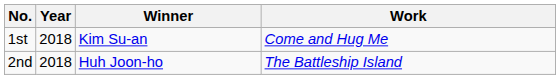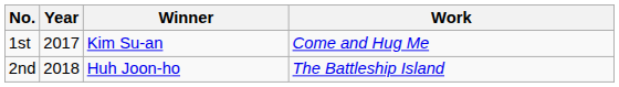1st | Year: 2018 -> 2017
